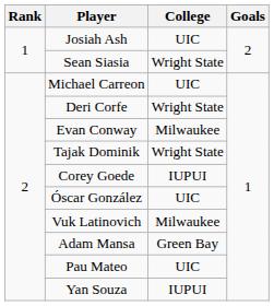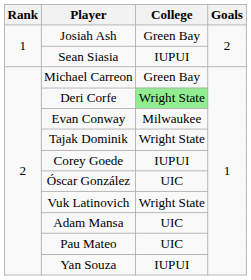Josiah Ash | College: UIC -> Green Bay
Sean Siasia | College: Wright State -> IUPUI
Michael Carreon | College: UIC -> Green Bay
Deri Corfe | College: no background -> lightgreen background
Vuk Latinovich | College: Milwaukee -> Wright State
Adam Mansa | College: Green Bay -> UIC
